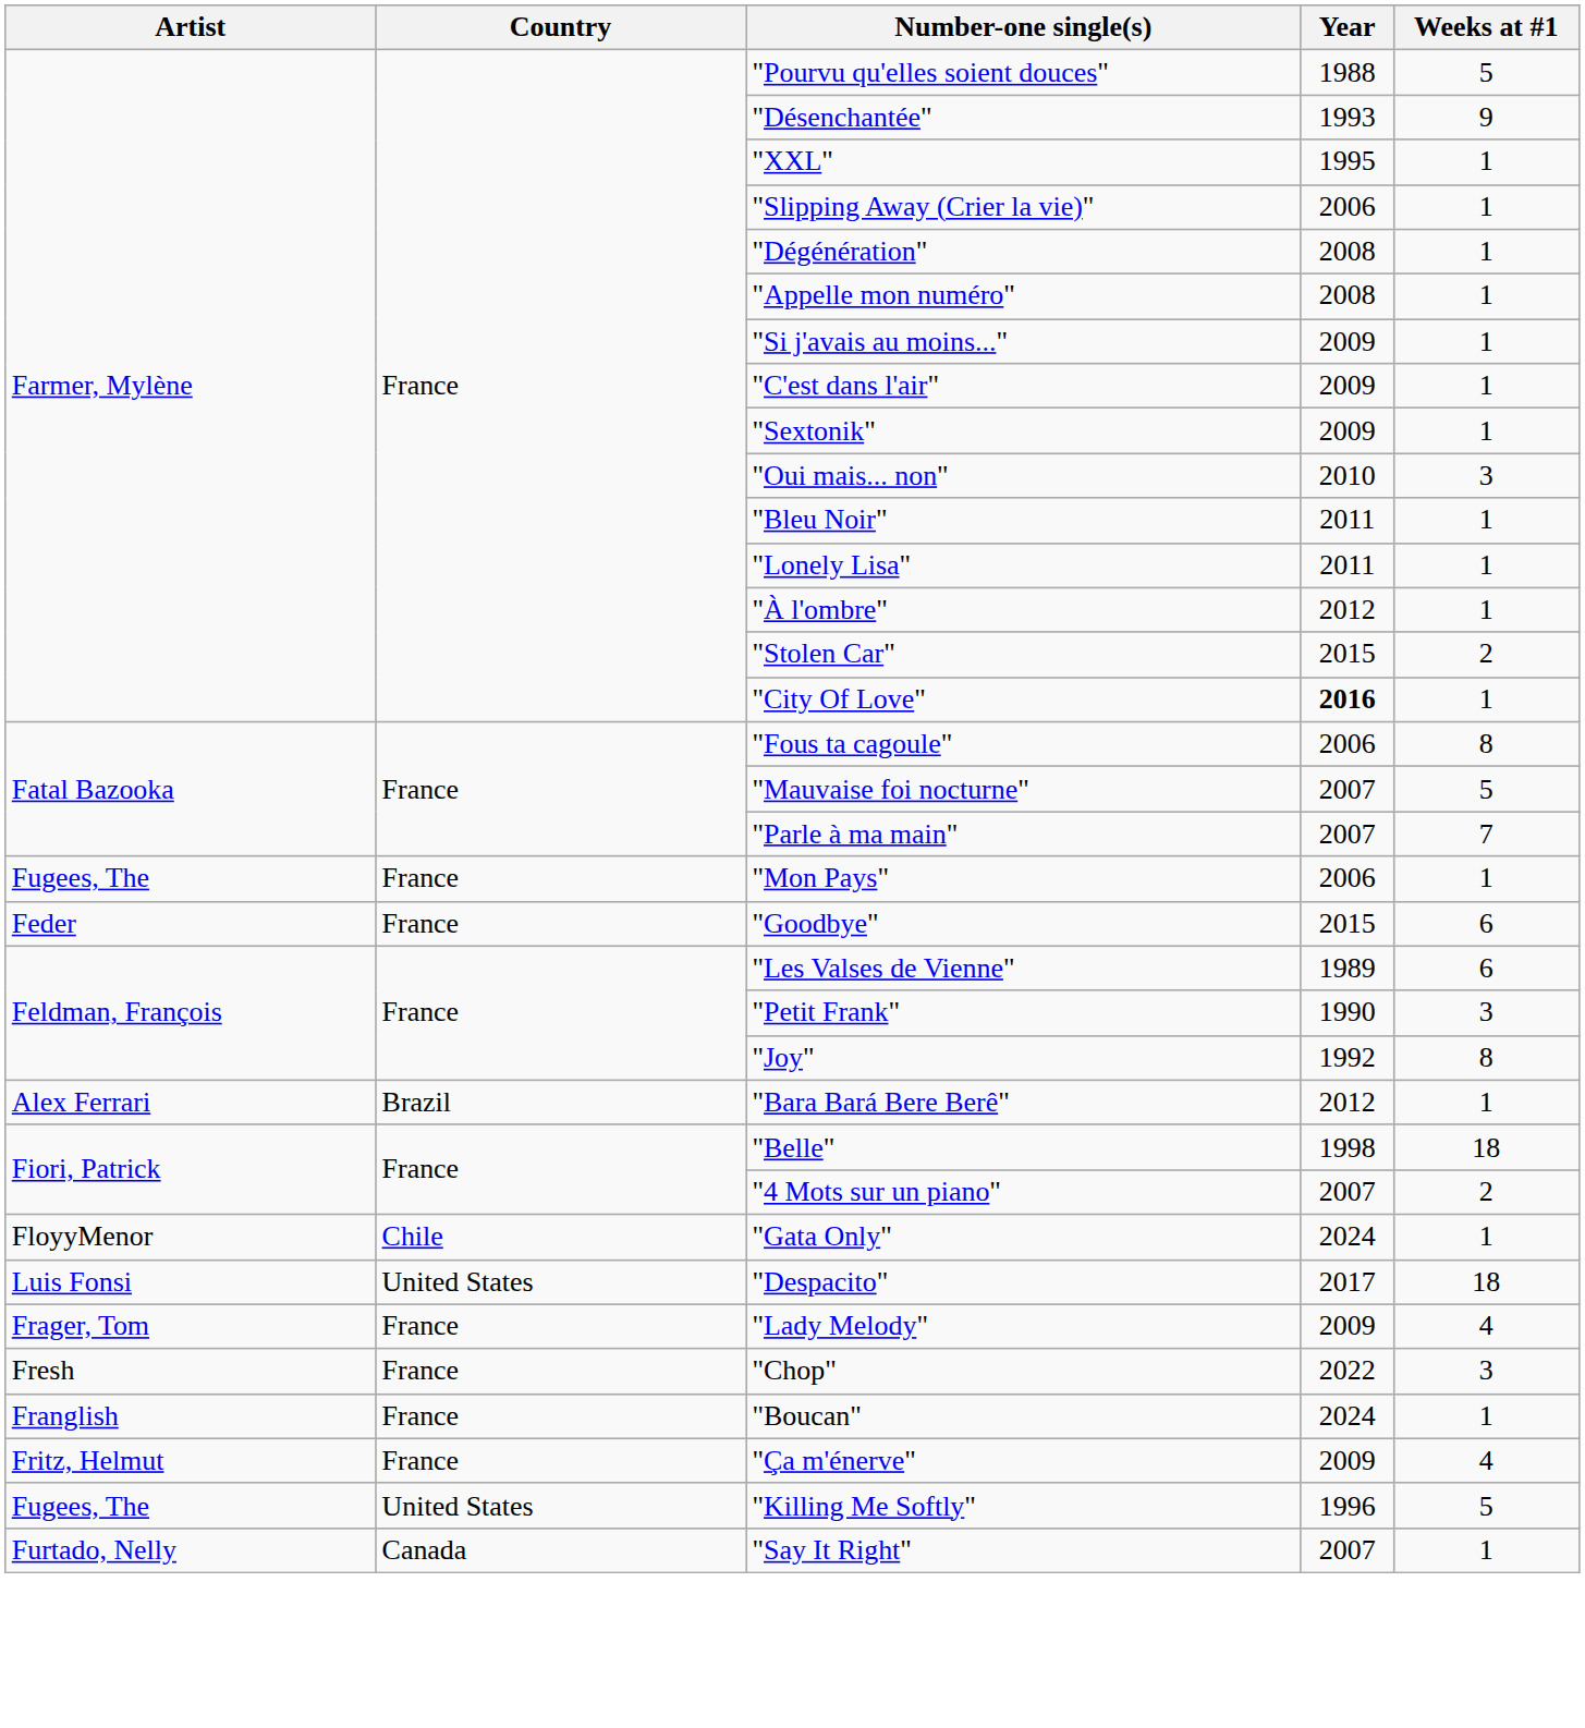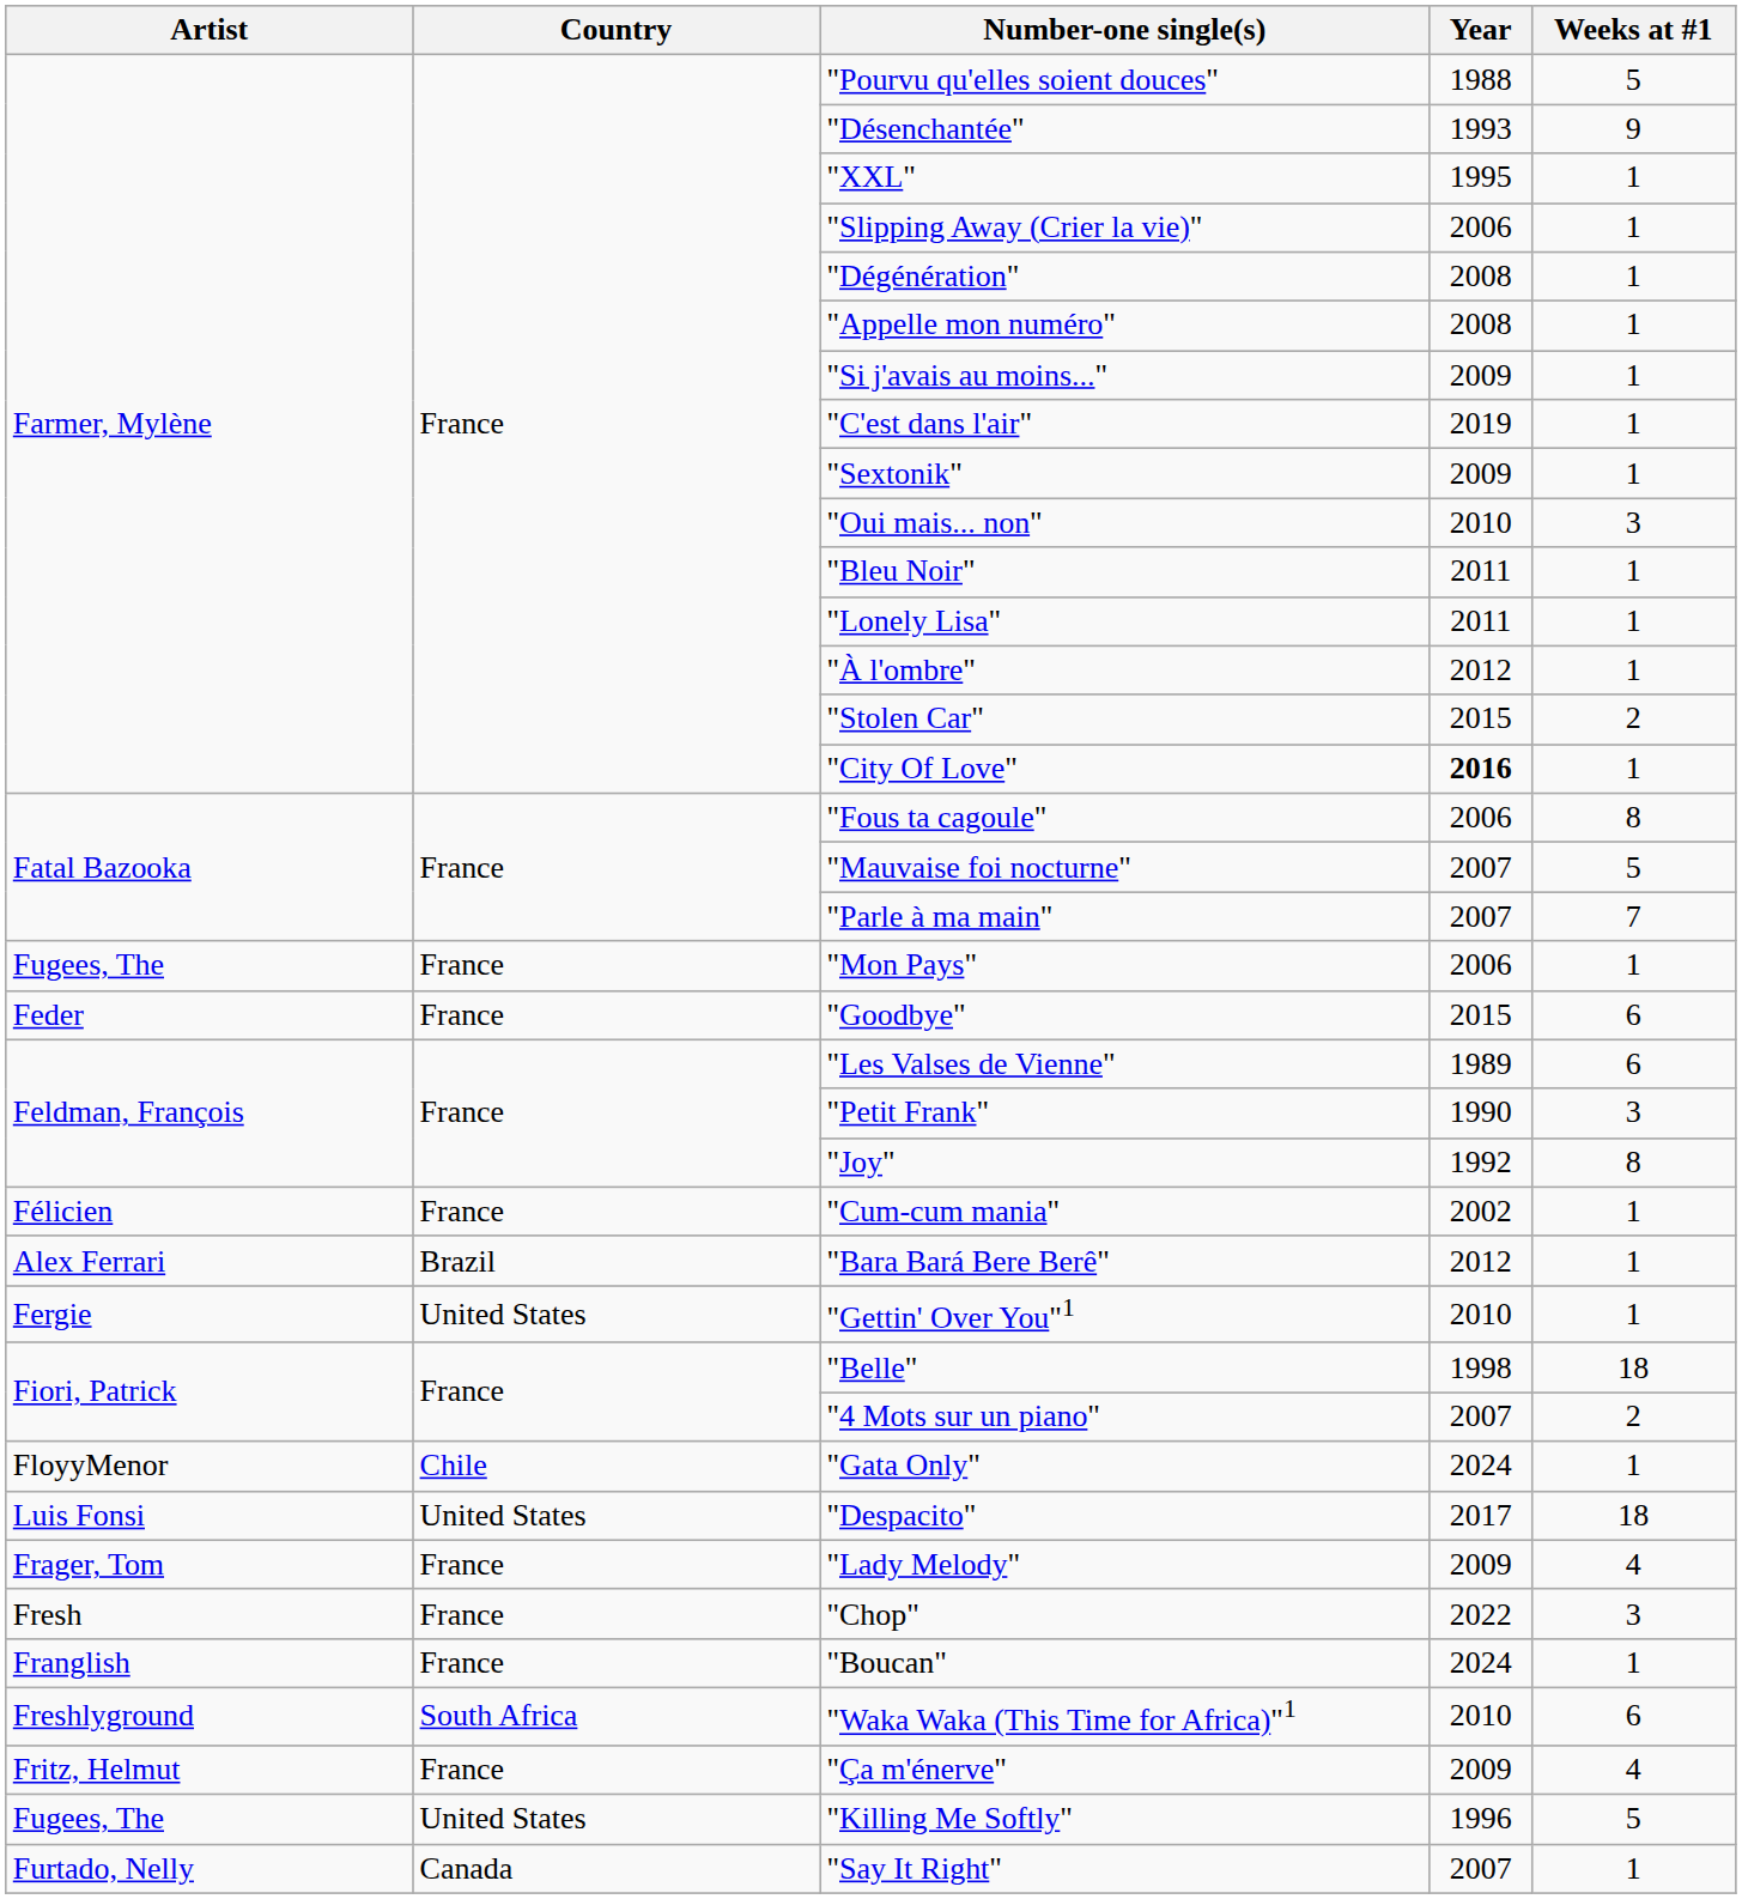"C'est dans l'air" | Year: 2009 -> 2019
+ row: Félicien | France | "Cum-cum mania" | 2002 | 1
+ row: Fergie | United States | "Gettin' Over You"1 | 2010 | 1
+ row: Freshlyground | South Africa | "Waka Waka (This Time for Africa)"1 | 2010 | 6
